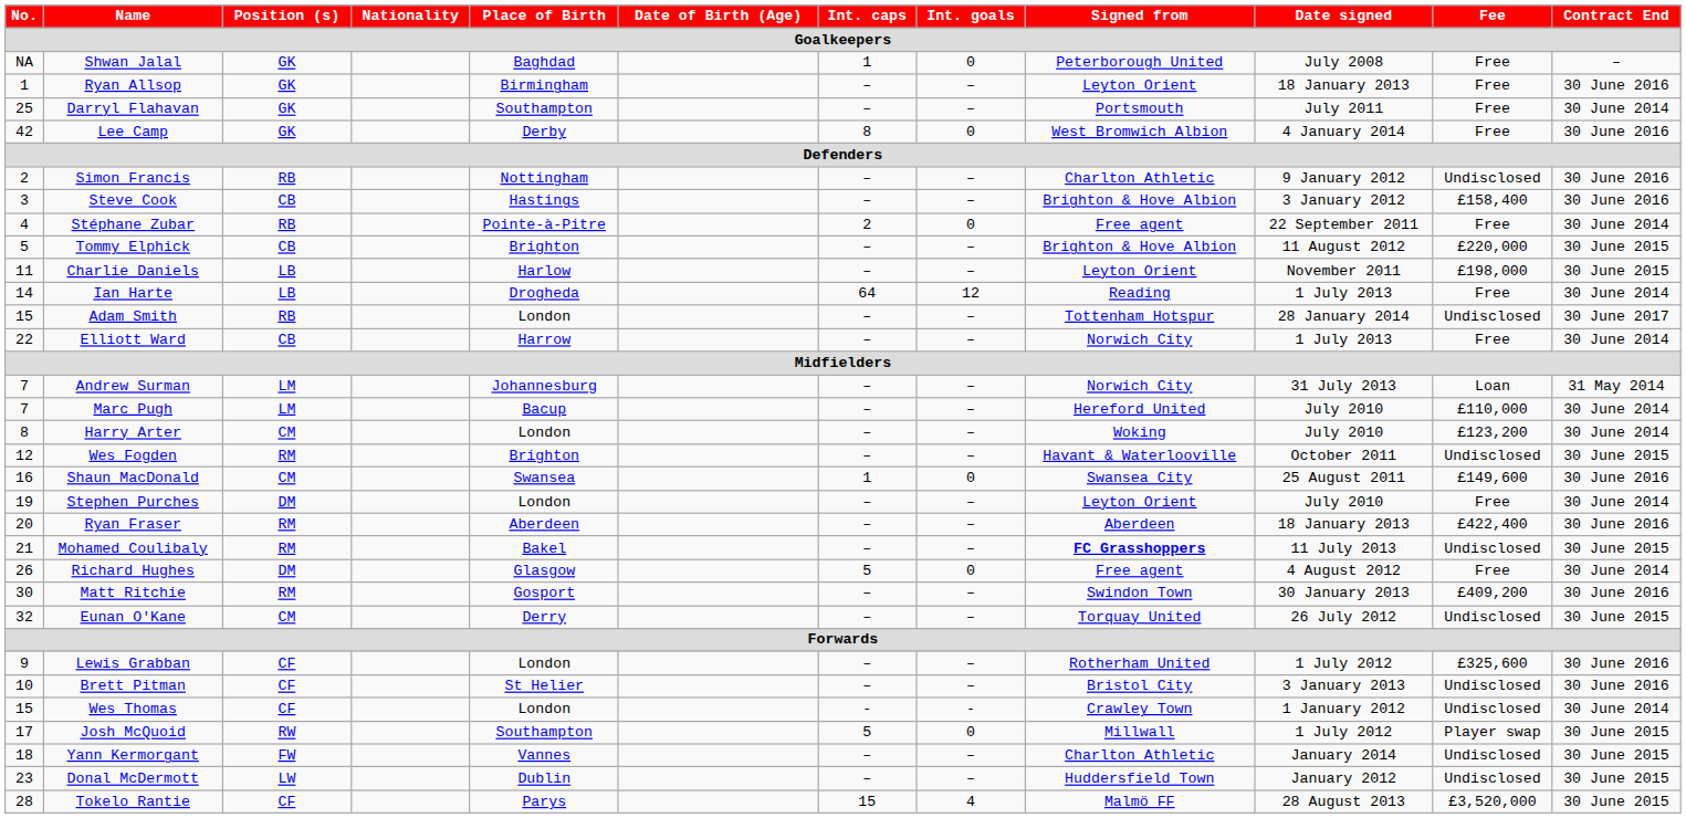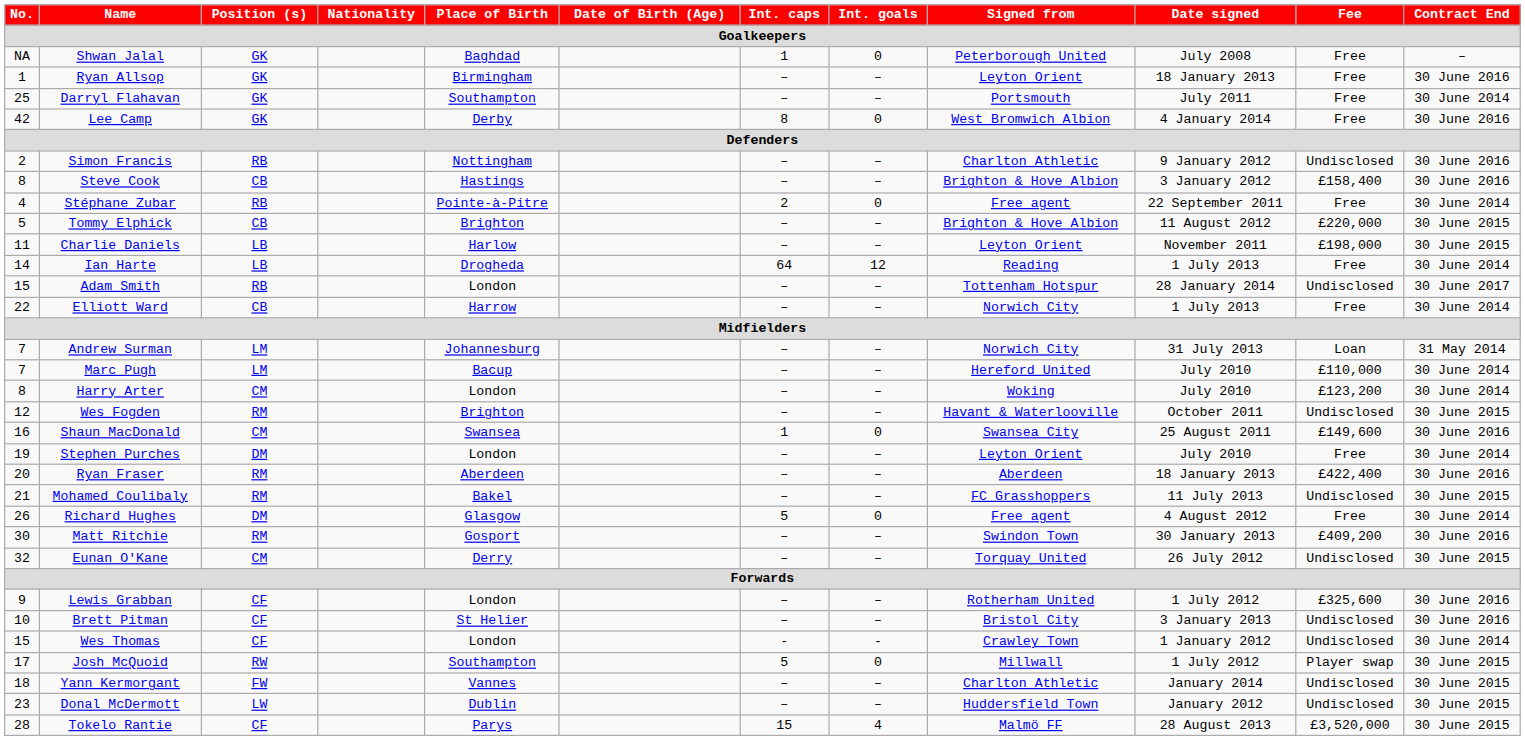Steve Cook | No.: 3 -> 8
Mohamed Coulibaly | Signed from: bold -> normal
